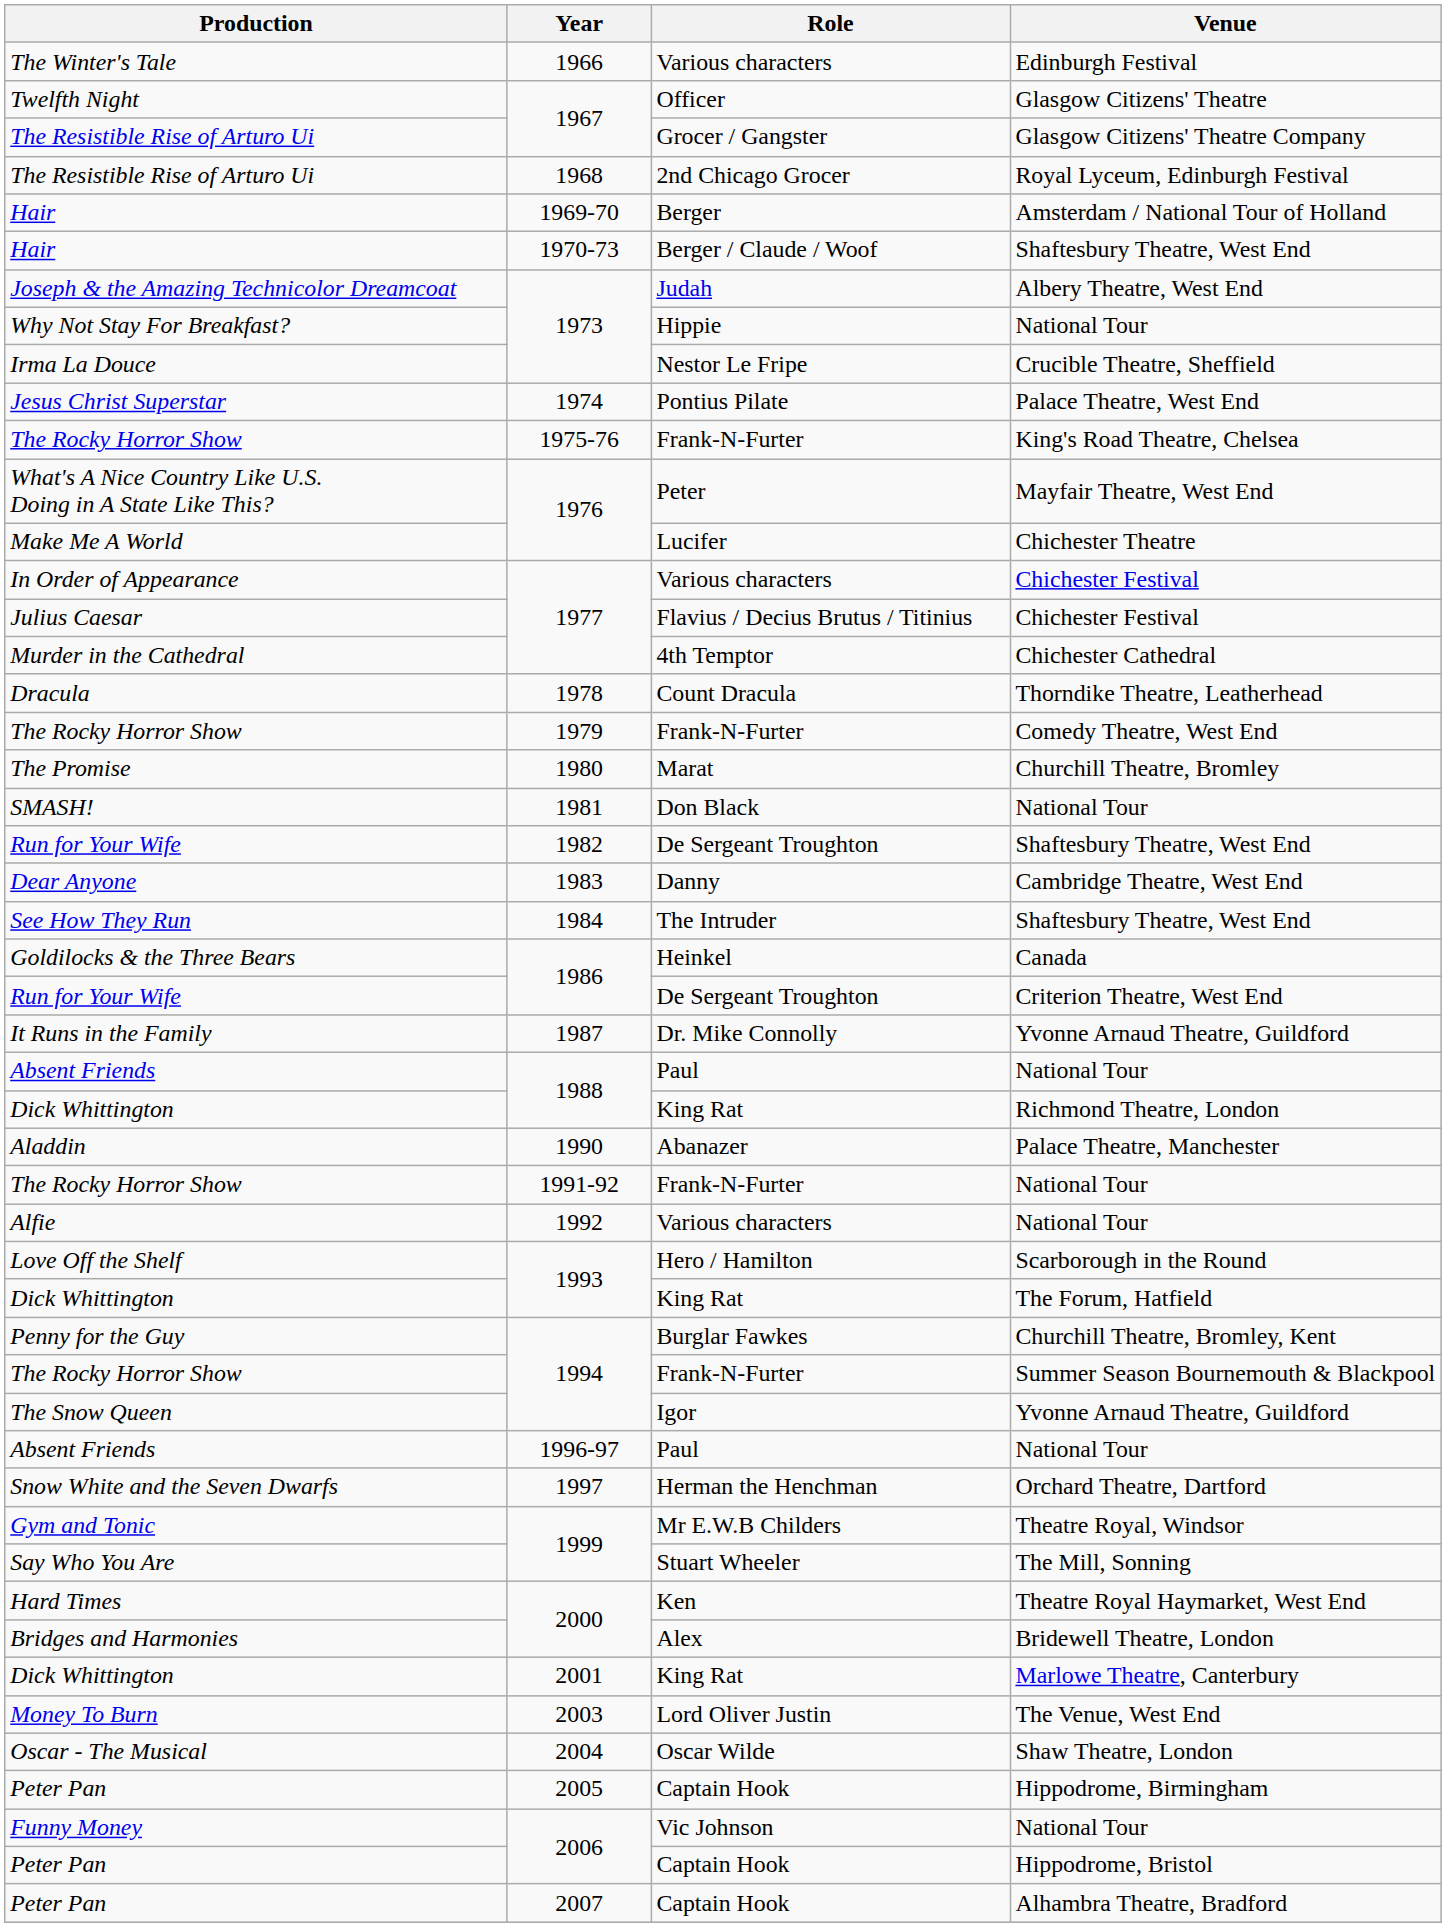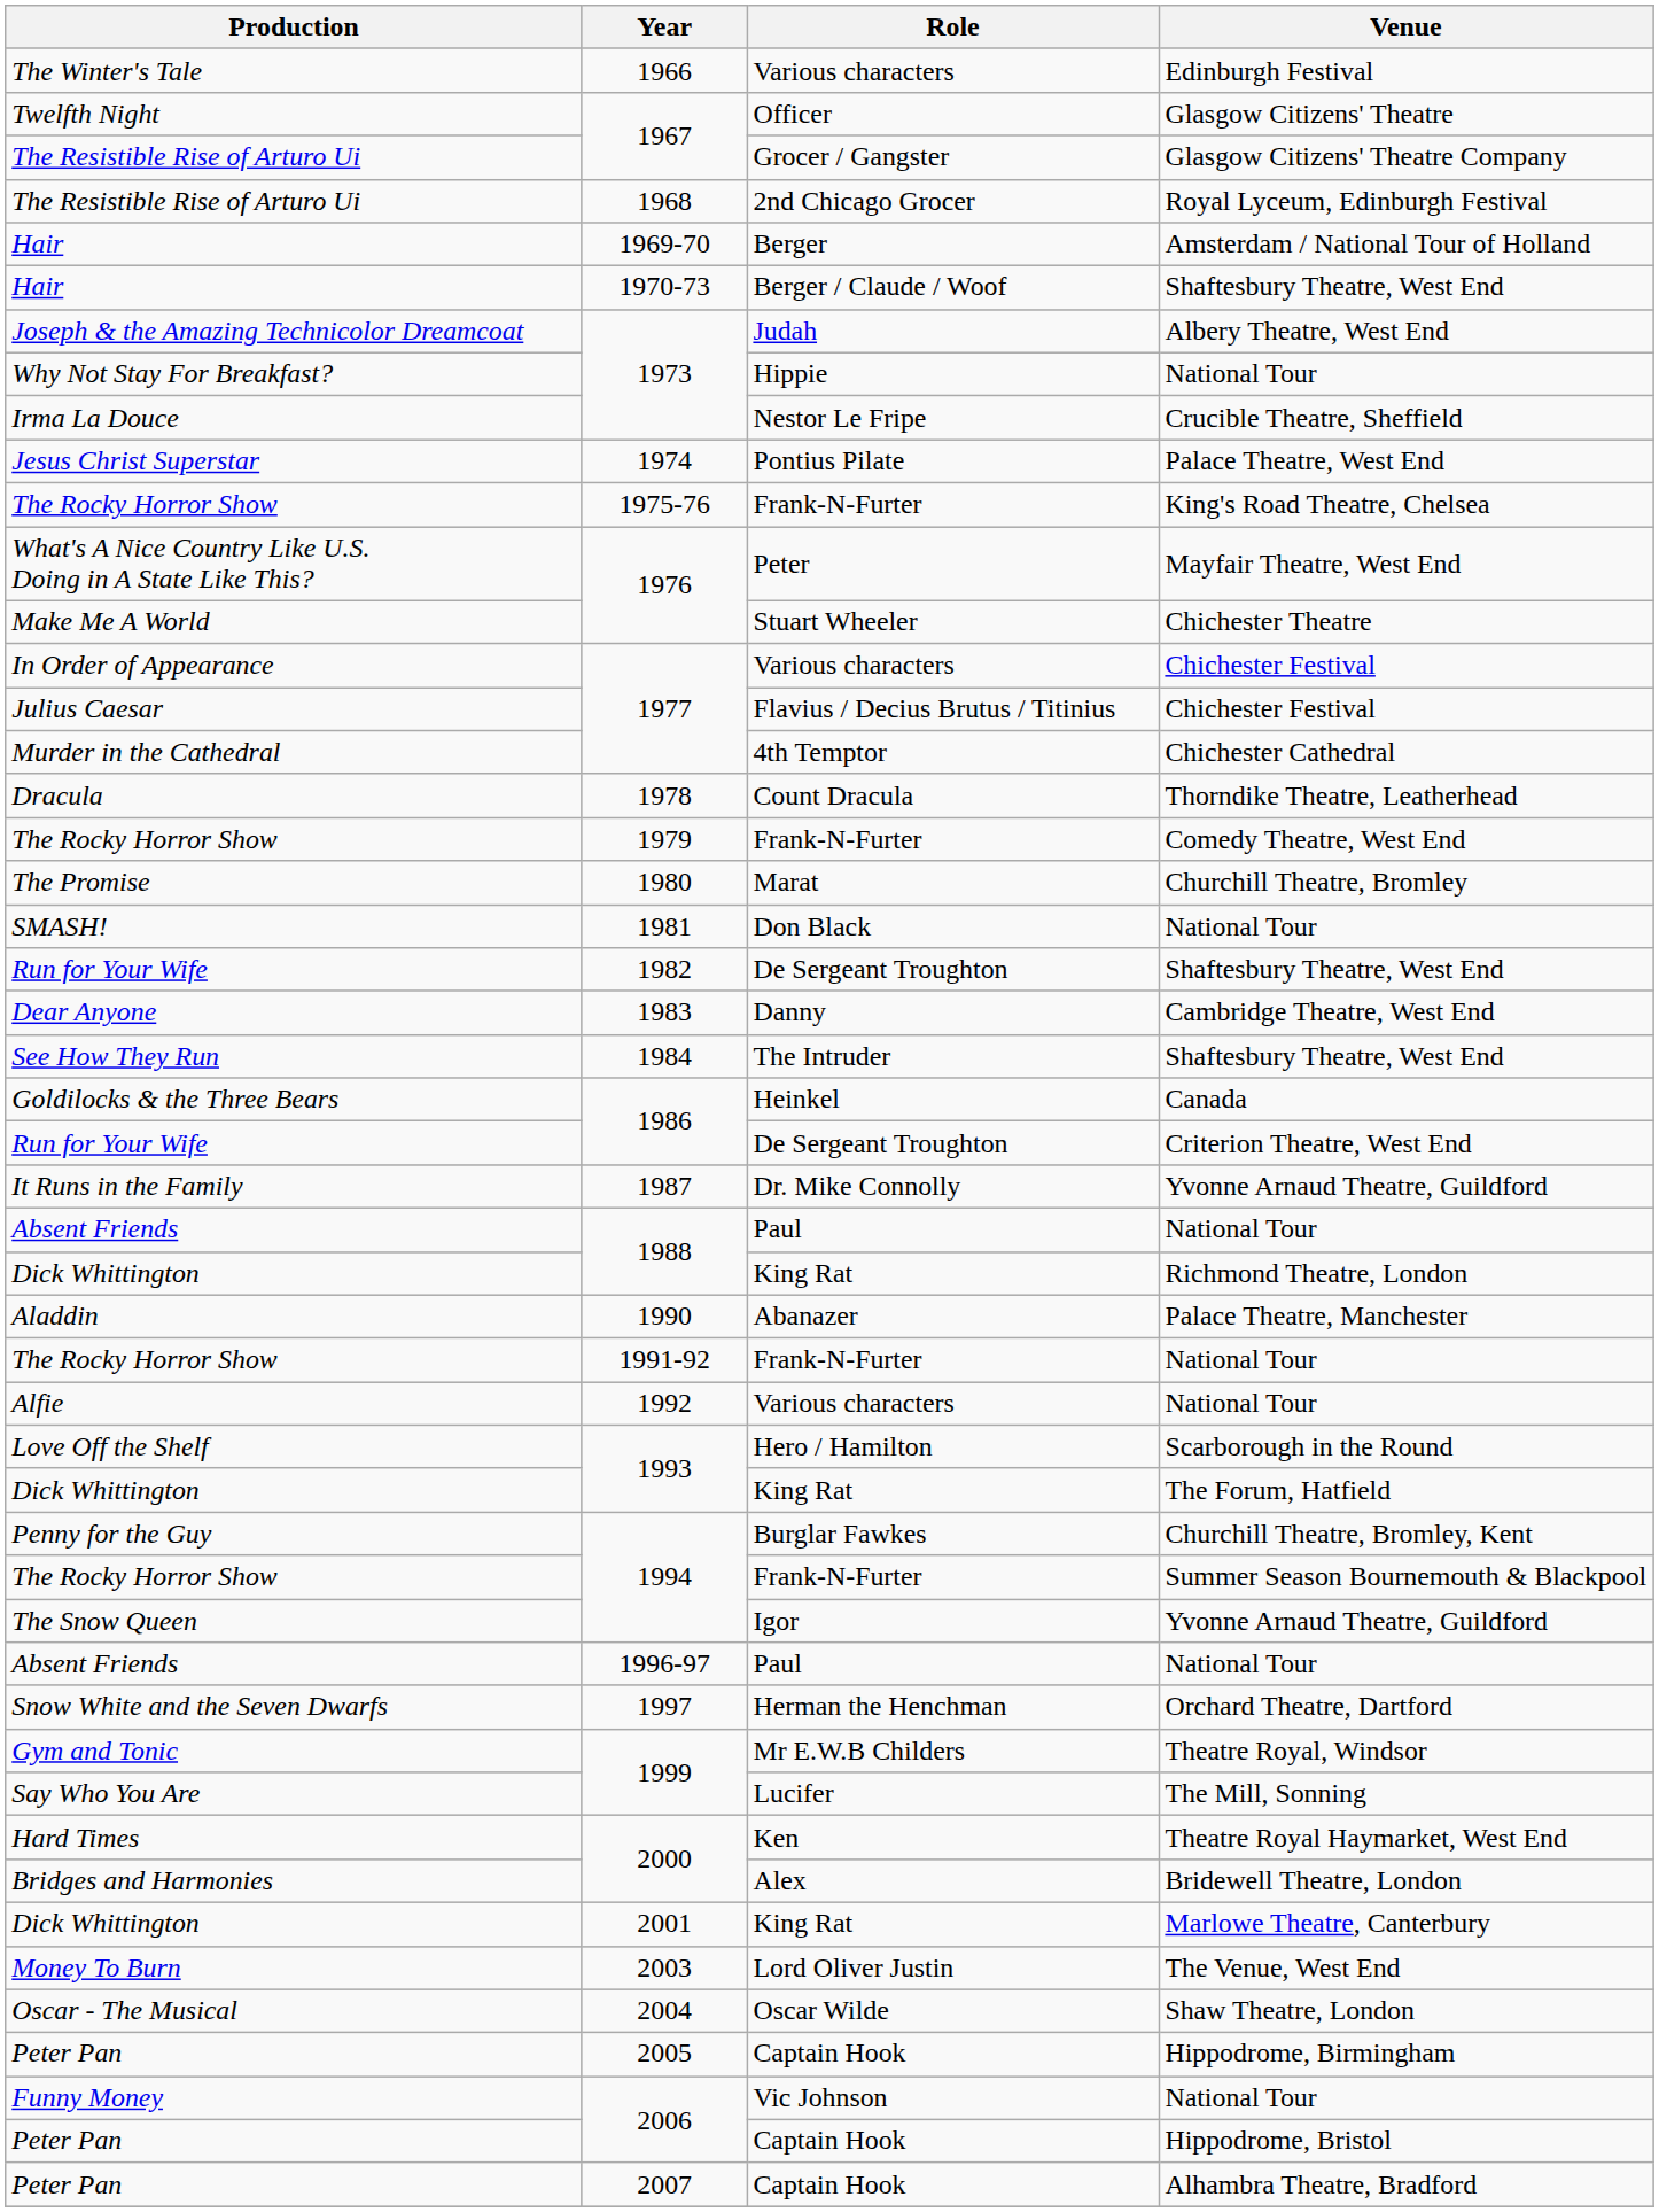Chichester Theatre | Role: Lucifer -> Stuart Wheeler
The Mill, Sonning | Role: Stuart Wheeler -> Lucifer
